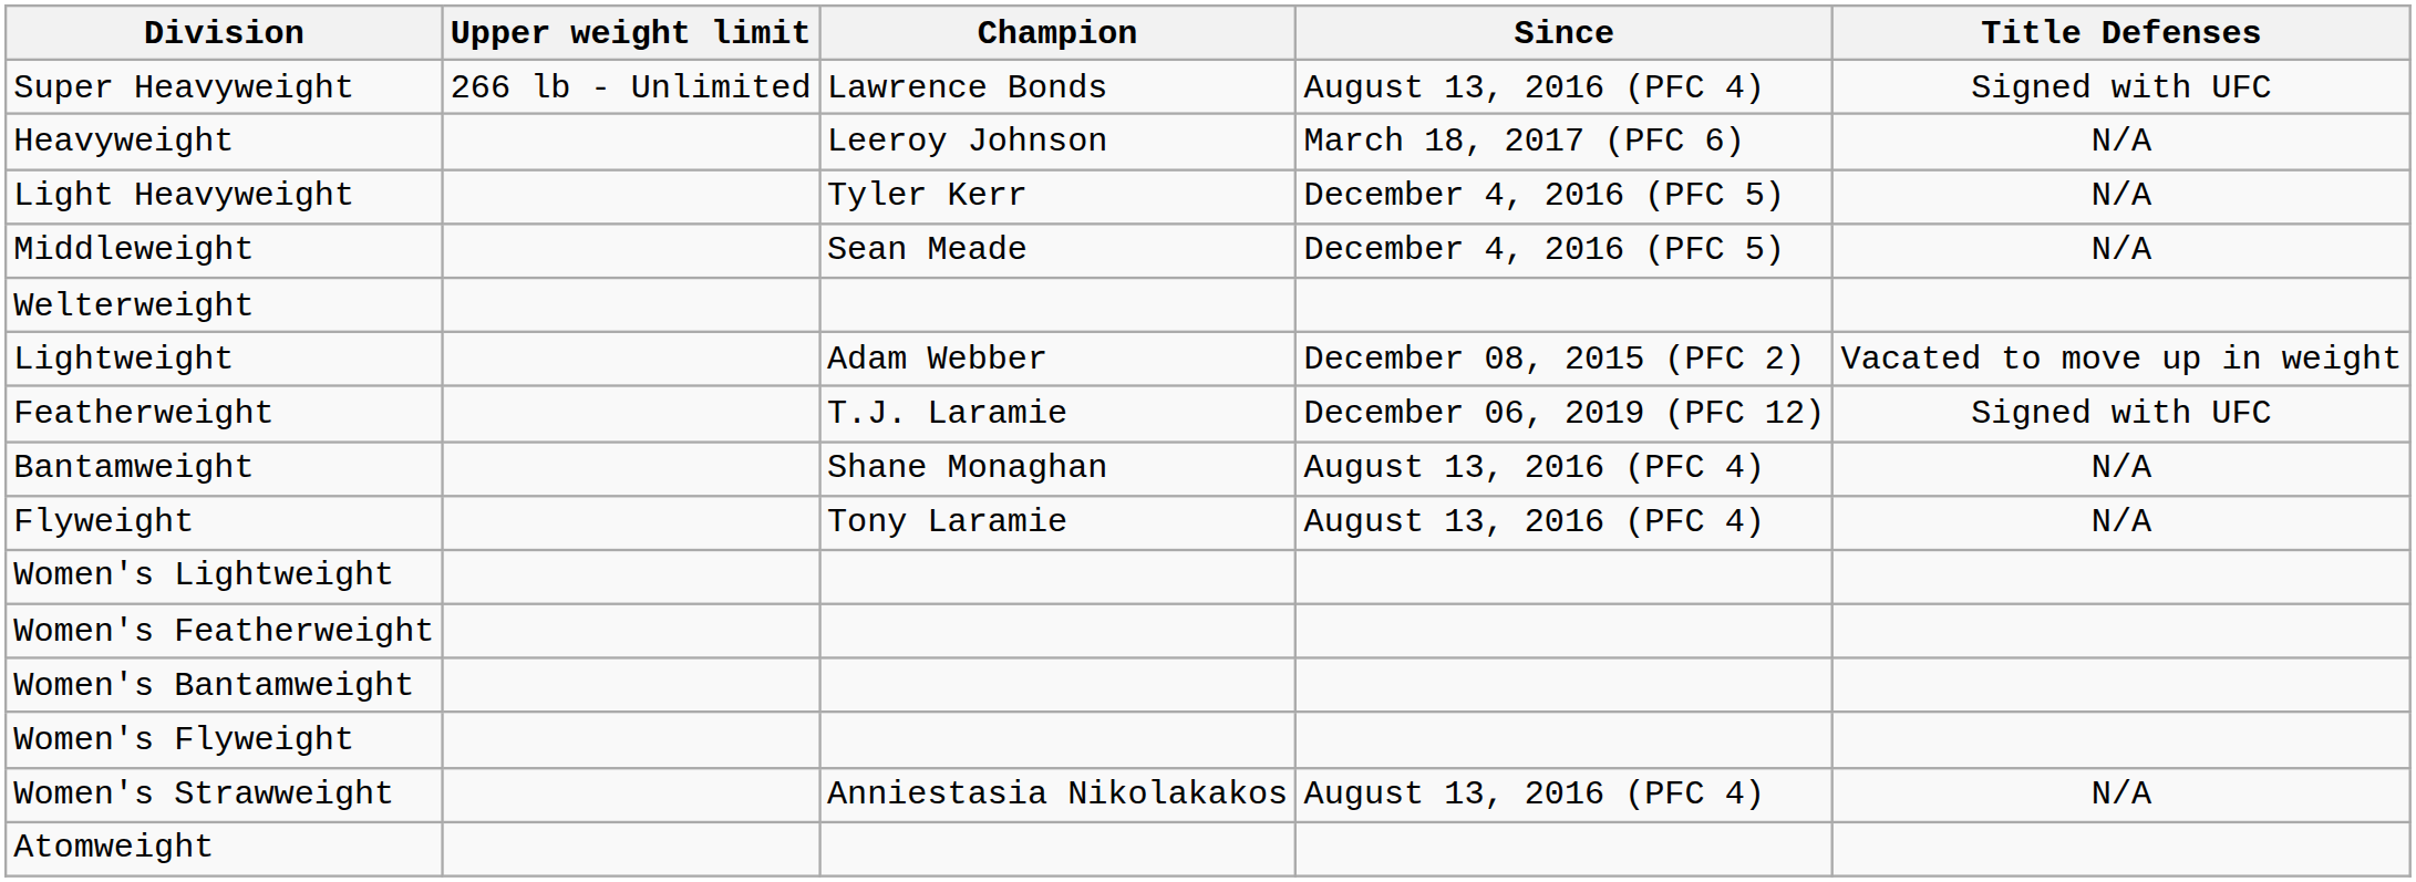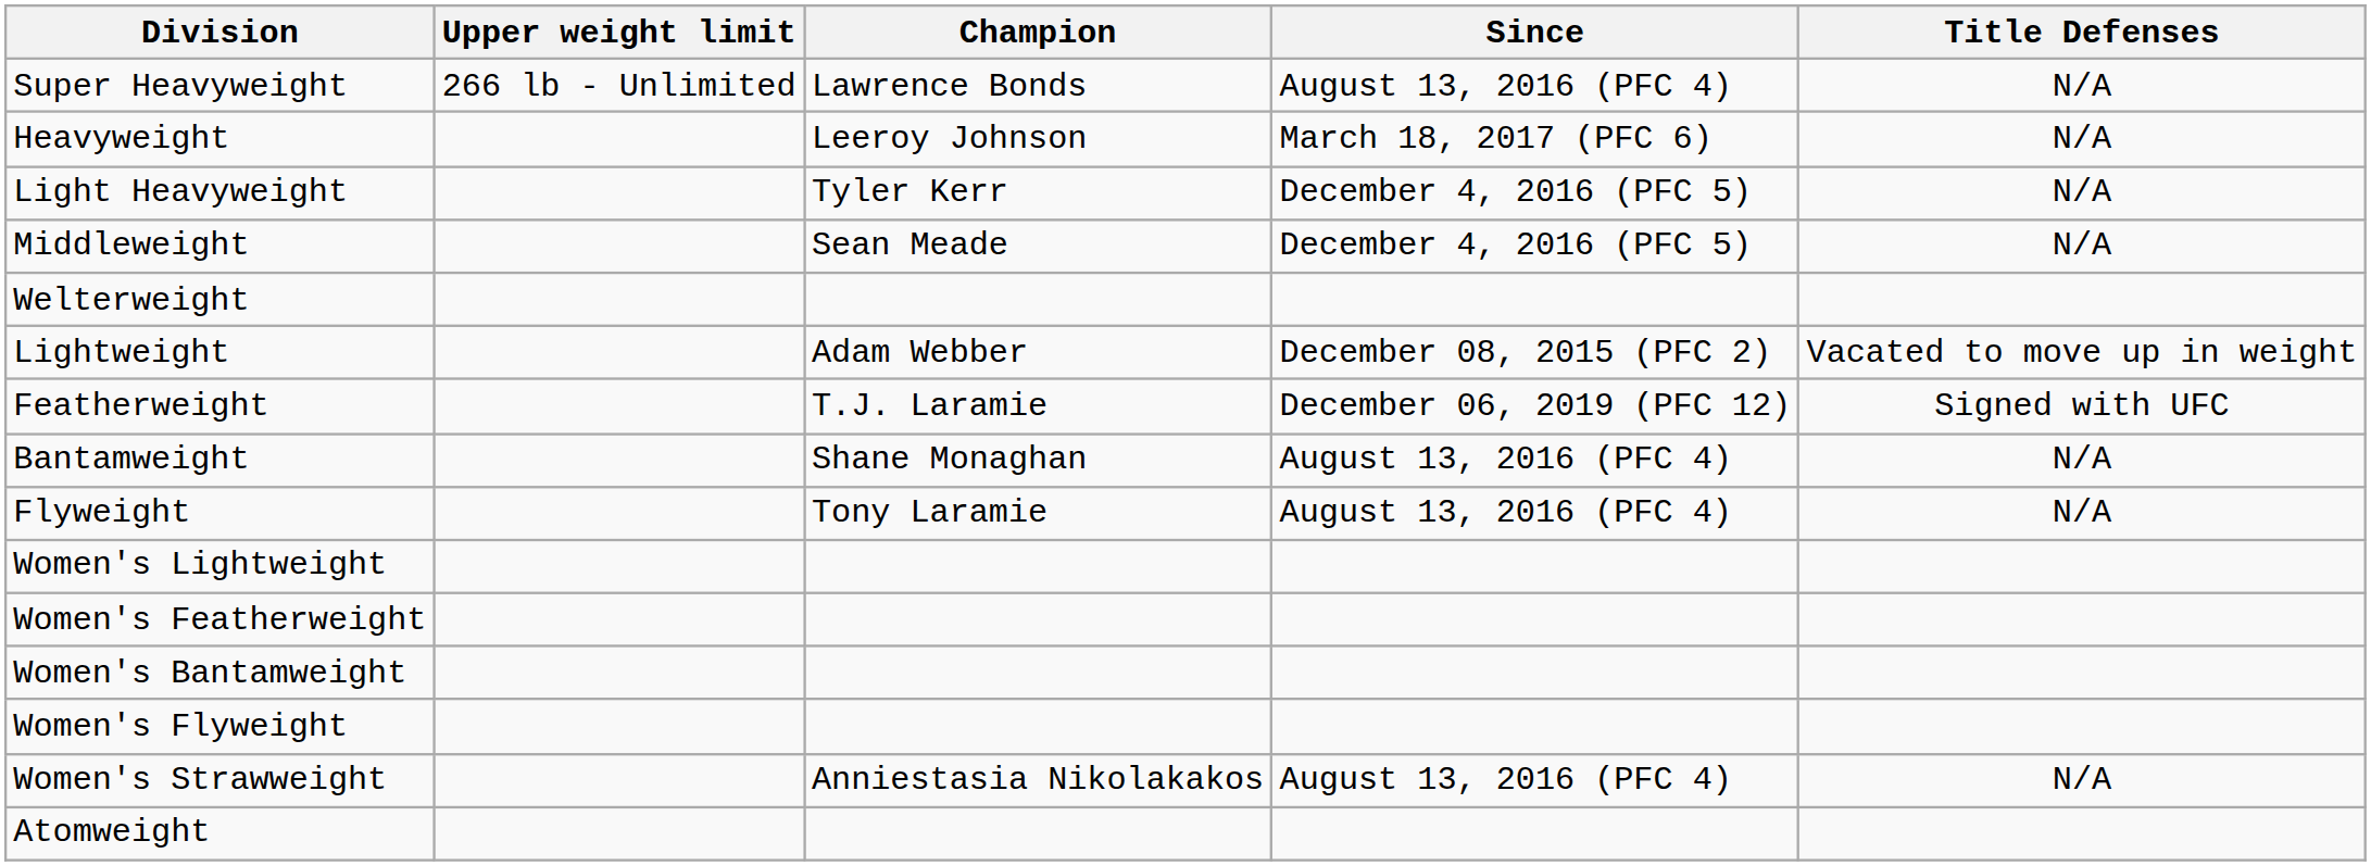Super Heavyweight | Title Defenses: Signed with UFC -> N/A
